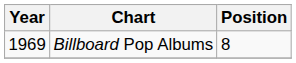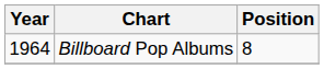Billboard Pop Albums | Year: 1969 -> 1964
